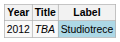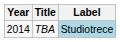TBA | Year: 2012 -> 2014
